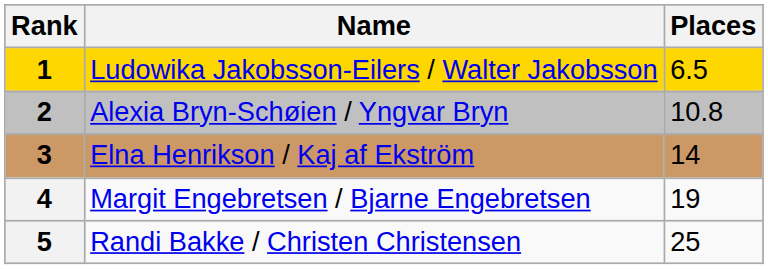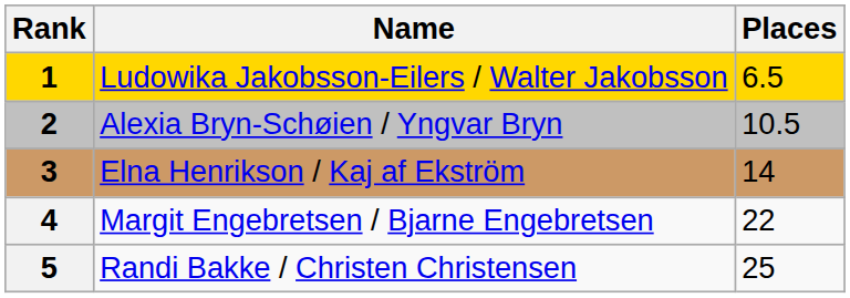Alexia Bryn-Schøien / Yngvar Bryn | Places: 10.8 -> 10.5
Margit Engebretsen / Bjarne Engebretsen | Places: 19 -> 22
